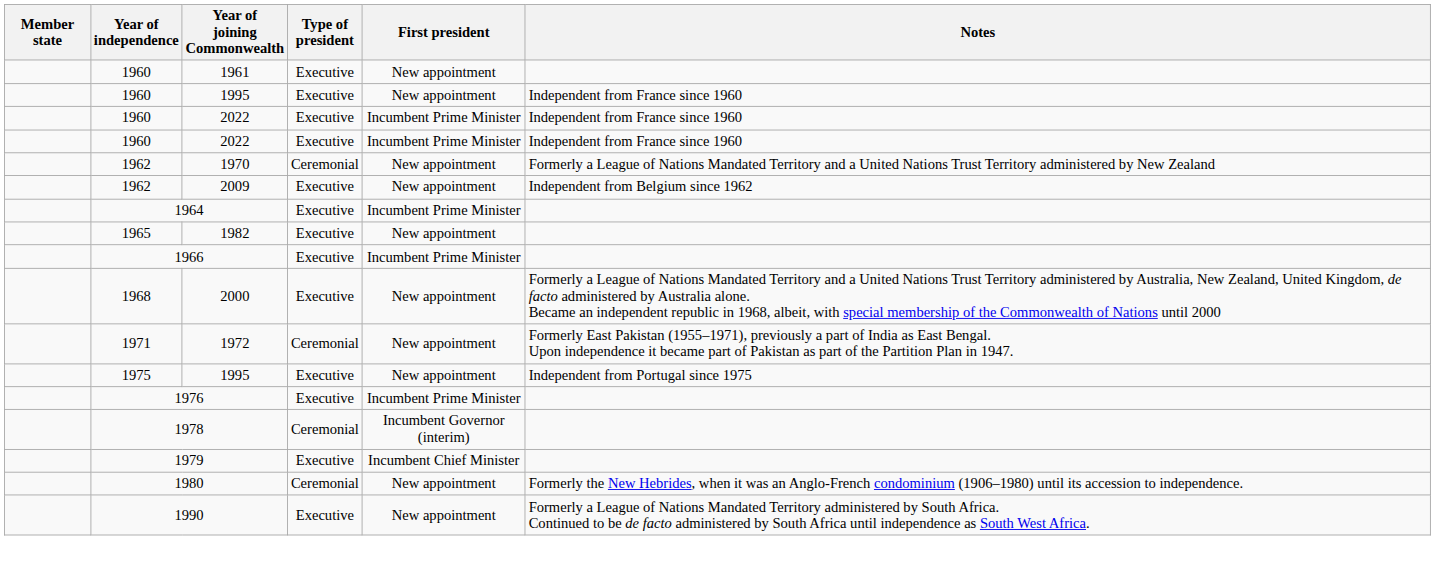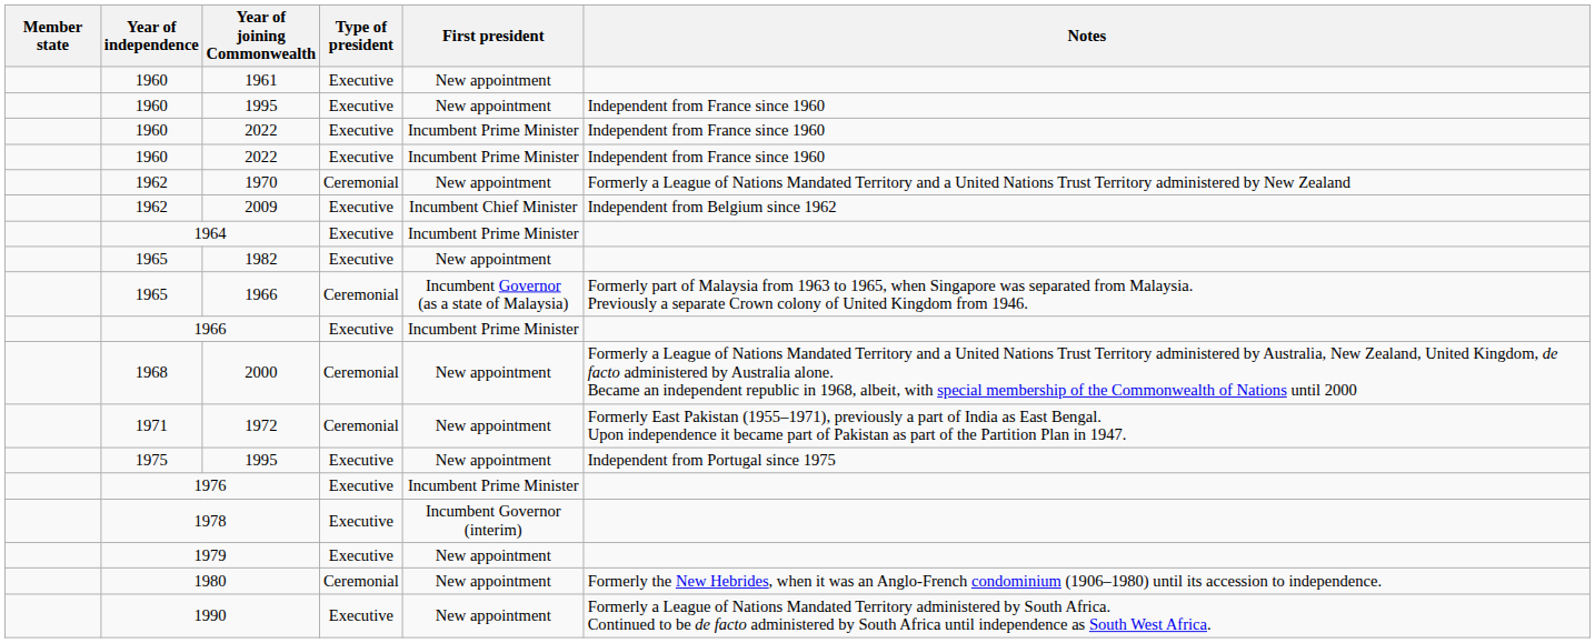2009 | First president: New appointment -> Incumbent Chief Minister
+ row: 1965 | 1966 | Ceremonial | Incumbent Governor (as a state of Malaysia) | Formerly part of Malaysia from 1963 to 1965, when Singapore was separated from Malaysia. Previously a separate Crown colony of United Kingdom from 1946.
2000 | Type of president: Executive -> Ceremonial
1978 | Type of president: Ceremonial -> Executive
1979 | First president: Incumbent Chief Minister -> New appointment
